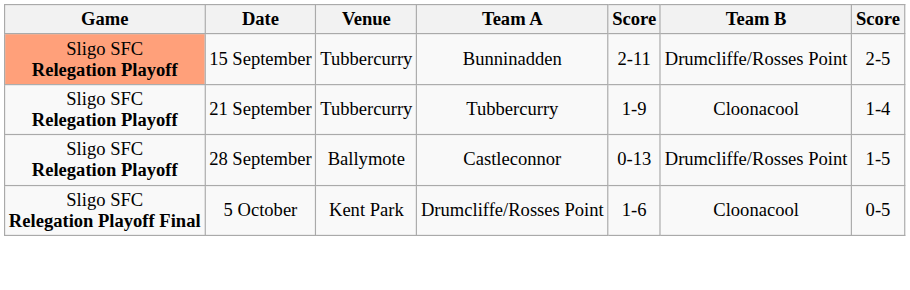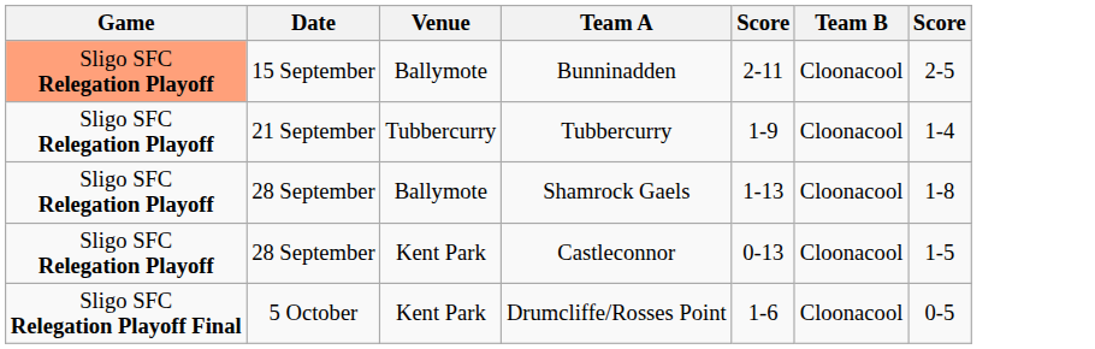Bunninadden | Venue: Tubbercurry -> Ballymote
Bunninadden | Team B: Drumcliffe/Rosses Point -> Cloonacool
+ row: Sligo SFC Relegation Playoff | 28 September | Ballymote | Shamrock Gaels | 1-13 | Cloonacool | 1-8
Castleconnor | Venue: Ballymote -> Kent Park
Castleconnor | Team B: Drumcliffe/Rosses Point -> Cloonacool
